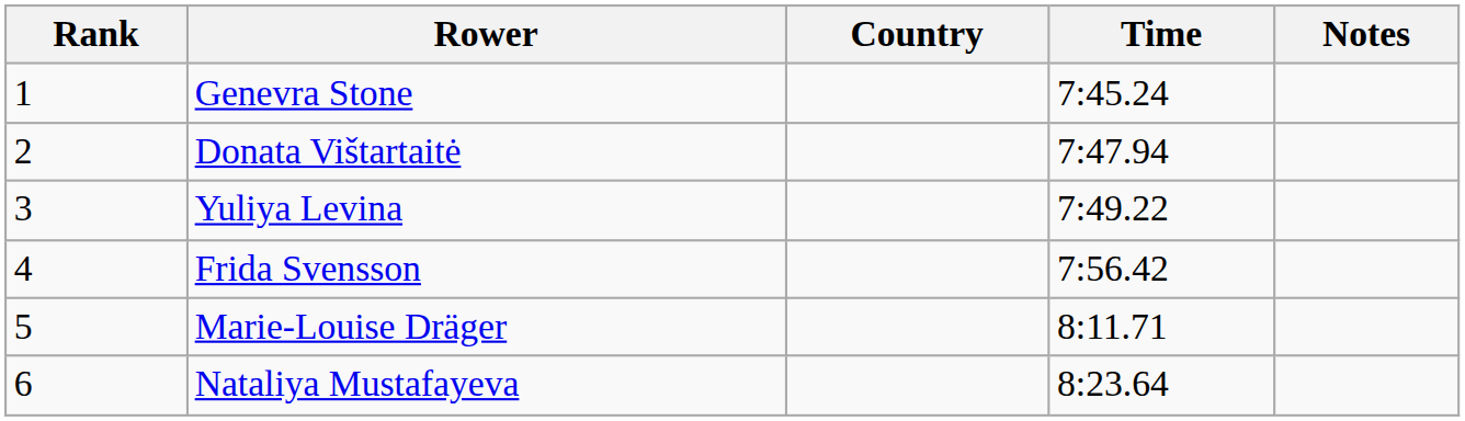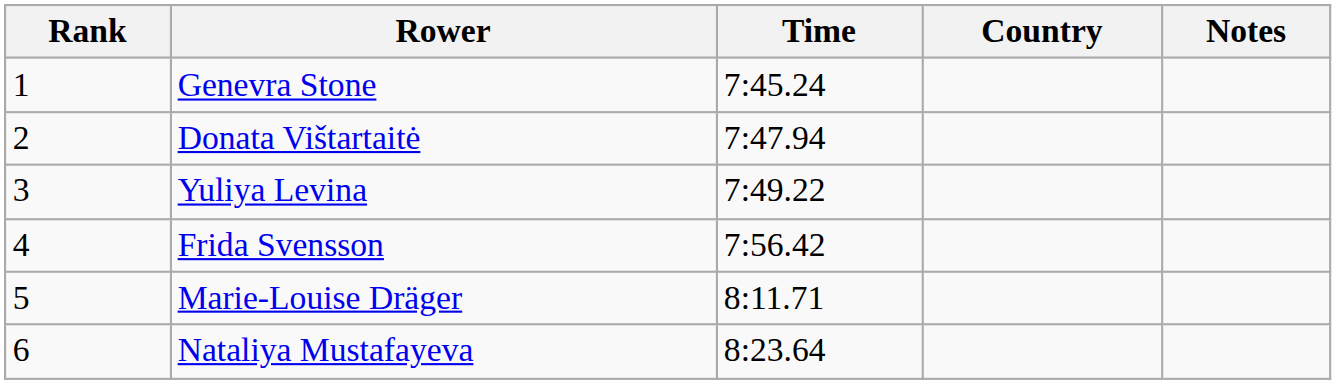columns swapped: Country <-> Time
